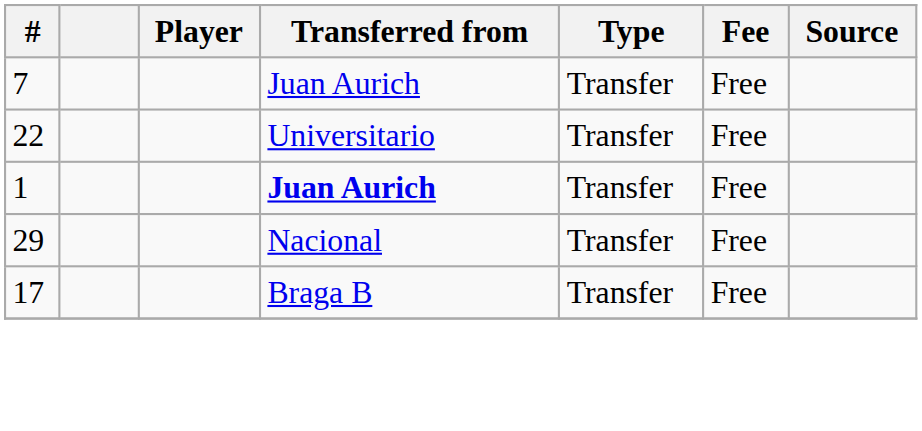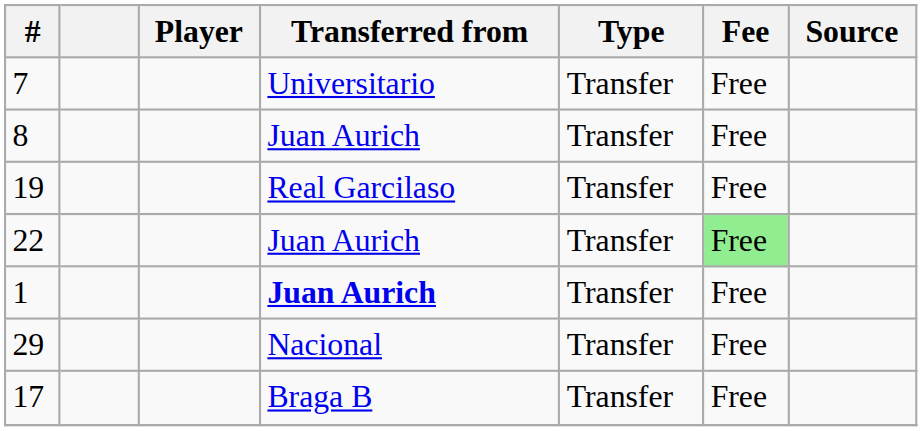7 | Transferred from: Juan Aurich -> Universitario
+ row: 8 | Juan Aurich | Transfer | Free
+ row: 19 | Real Garcilaso | Transfer | Free
22 | Transferred from: Universitario -> Juan Aurich
22 | Fee: no background -> lightgreen background
